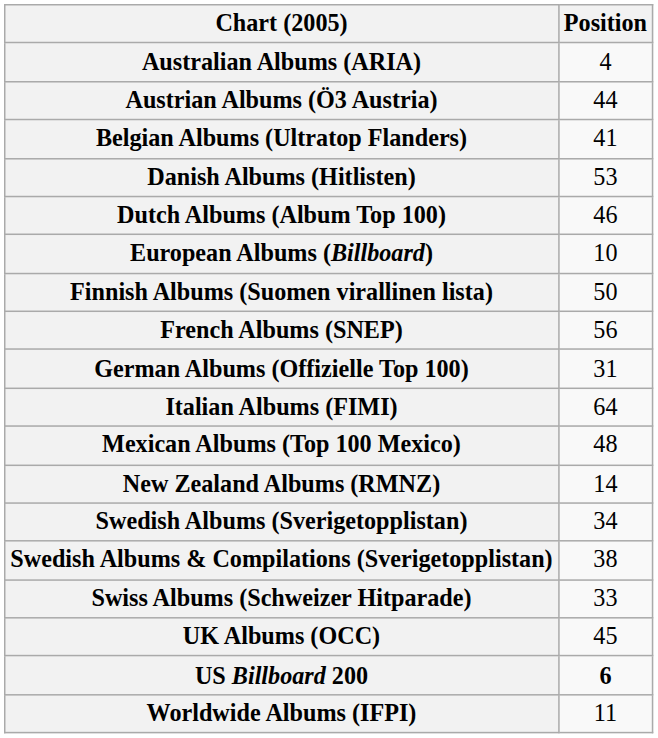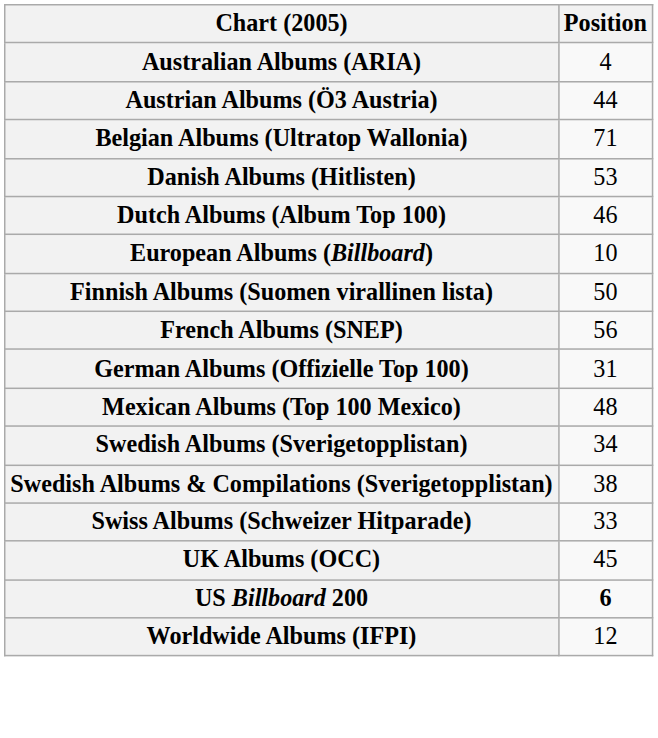- row: Belgian Albums (Ultratop Flanders) | 41
+ row: Belgian Albums (Ultratop Wallonia) | 71
- row: Italian Albums (FIMI) | 64
- row: New Zealand Albums (RMNZ) | 14
Worldwide Albums (IFPI) | Position: 11 -> 12
